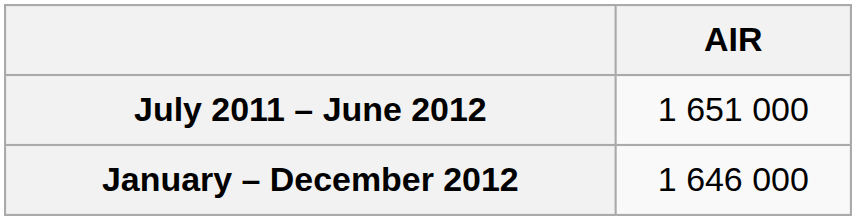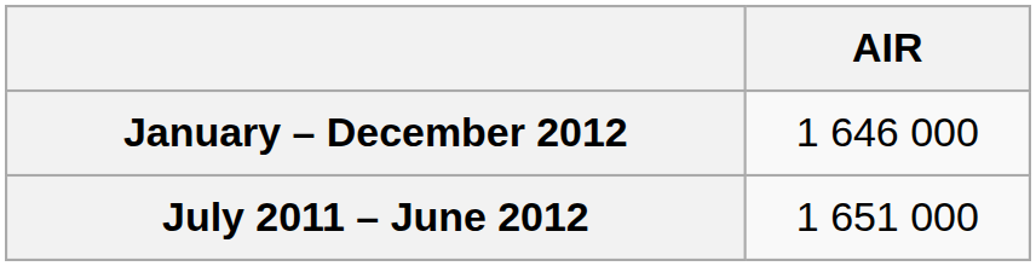rows swapped: January – December 2012 <-> July 2011 – June 2012
